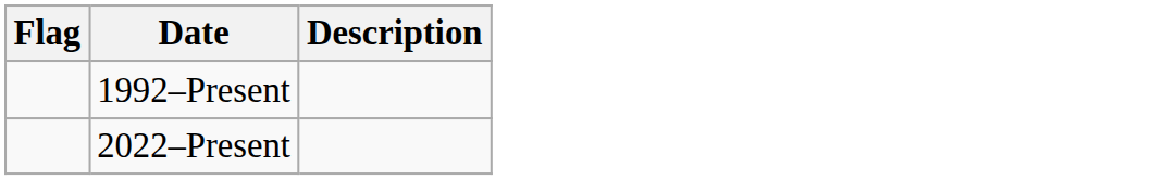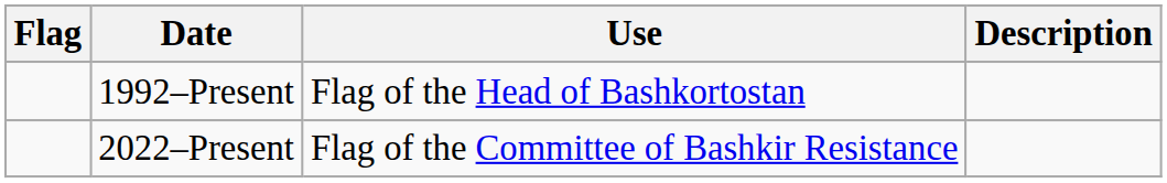+ column: Use | Flag of the Head of Bashkortostan | Flag of the Committee of Bashkir Resistance
